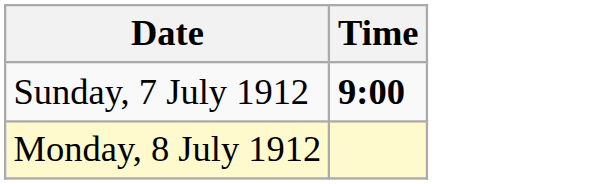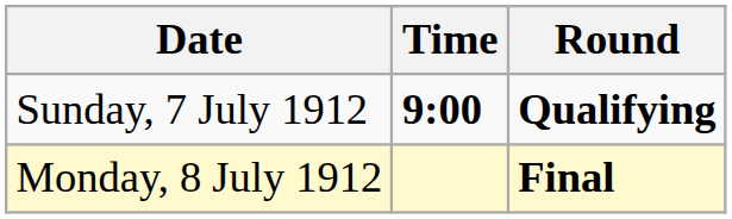+ column: Round | Qualifying | Final
